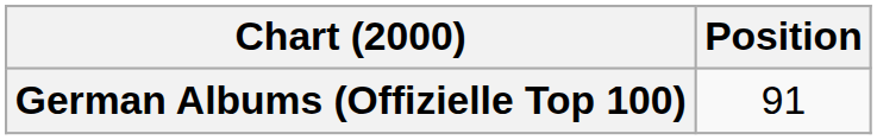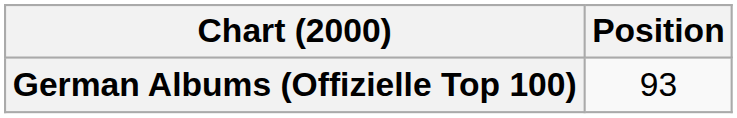German Albums (Offizielle Top 100) | Position: 91 -> 93
